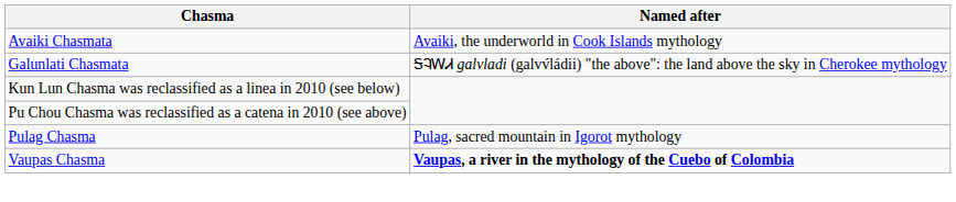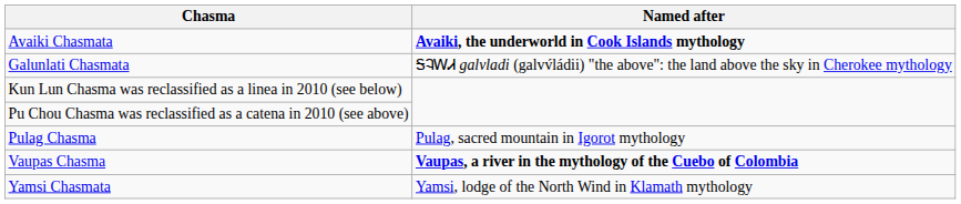Avaiki Chasmata | Named after: normal -> bold
+ row: Yamsi Chasmata | Yamsi, lodge of the North Wind in Klamath mythology
